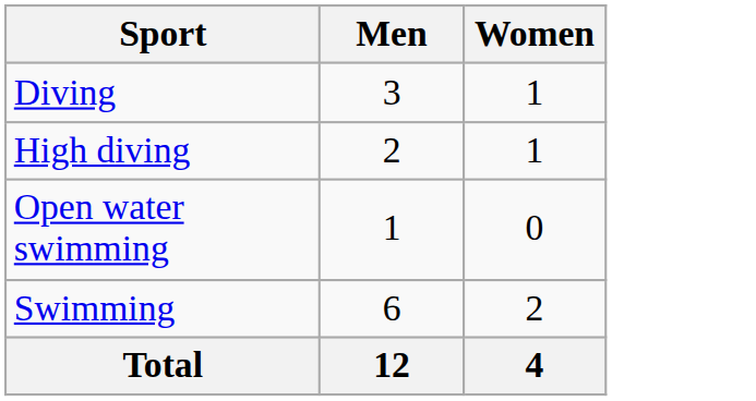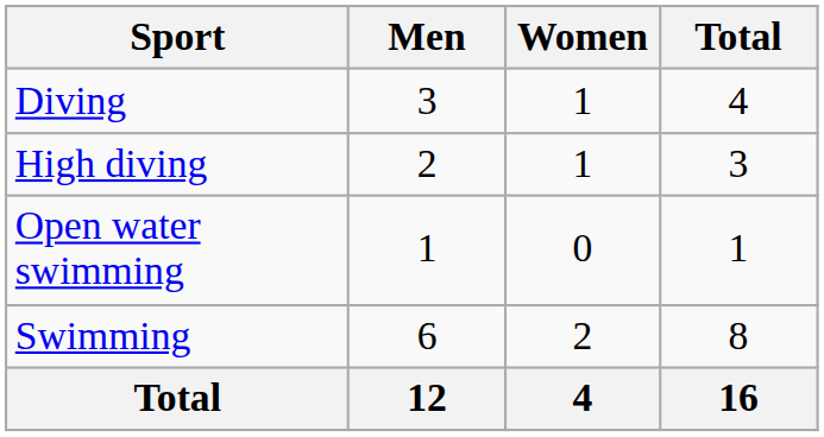+ column: Total | 4 | 3 | 1 | 8 | 16
